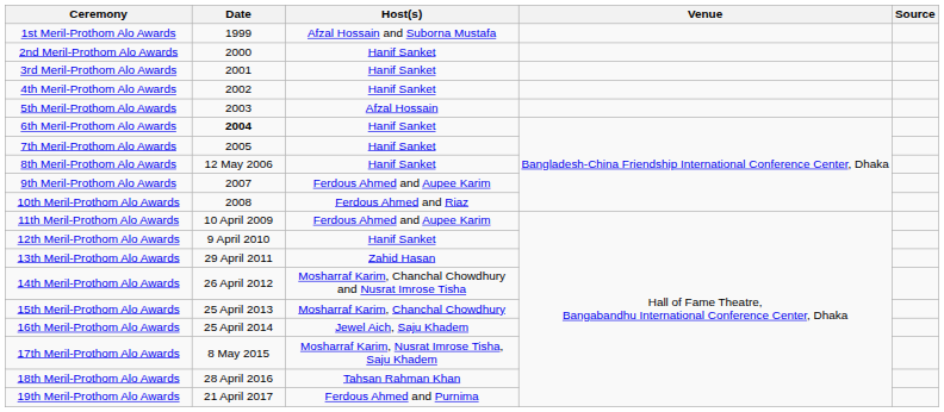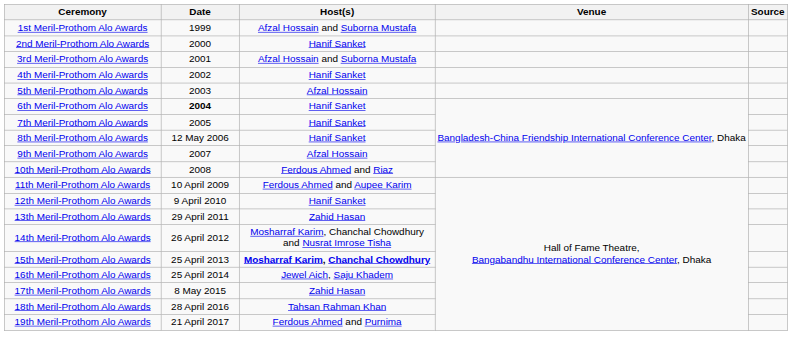3rd Meril-Prothom Alo Awards | Host(s): Hanif Sanket -> Afzal Hossain and Suborna Mustafa
9th Meril-Prothom Alo Awards | Host(s): Ferdous Ahmed and Aupee Karim -> Afzal Hossain
15th Meril-Prothom Alo Awards | Host(s): normal -> bold
17th Meril-Prothom Alo Awards | Host(s): Mosharraf Karim, Nusrat Imrose Tisha, Saju Khadem -> Zahid Hasan
